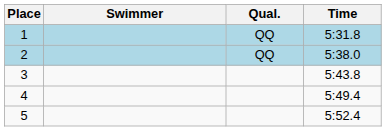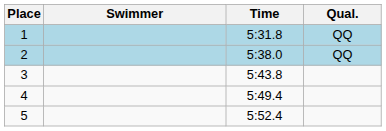columns swapped: Time <-> Qual.
